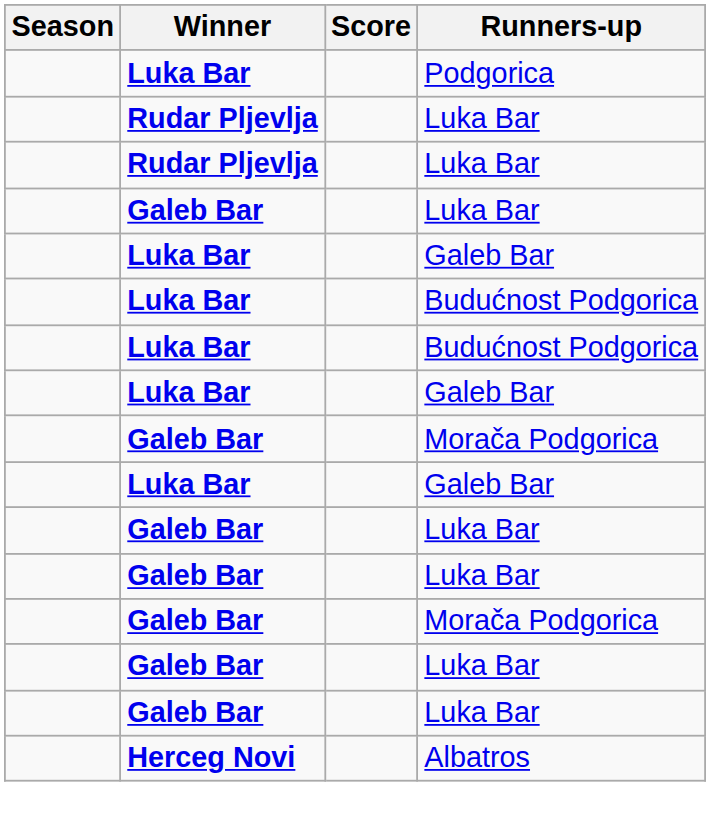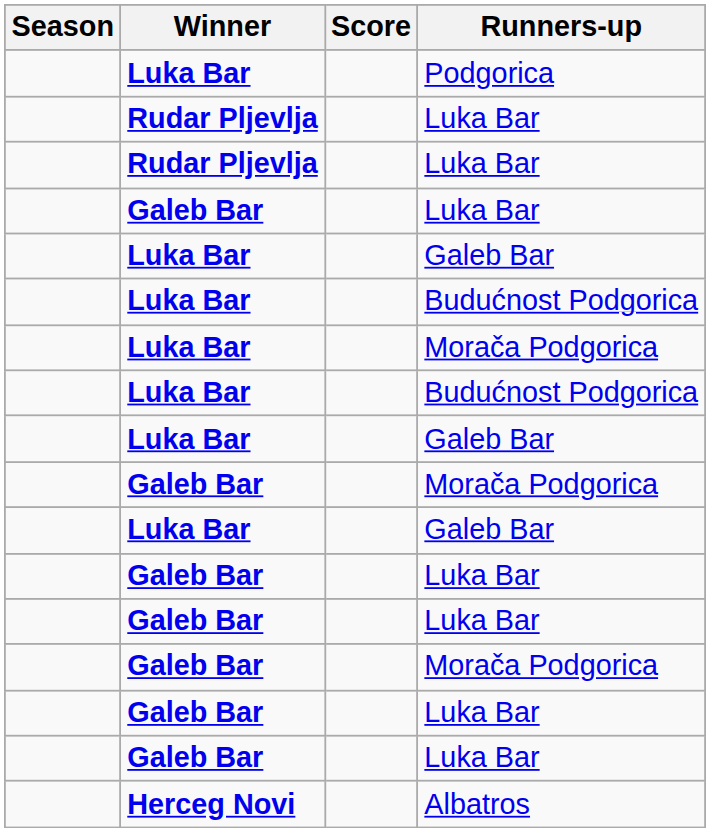+ row: Luka Bar | Morača Podgorica
